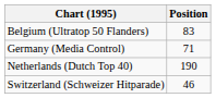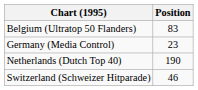Germany (Media Control) | Position: 71 -> 23
